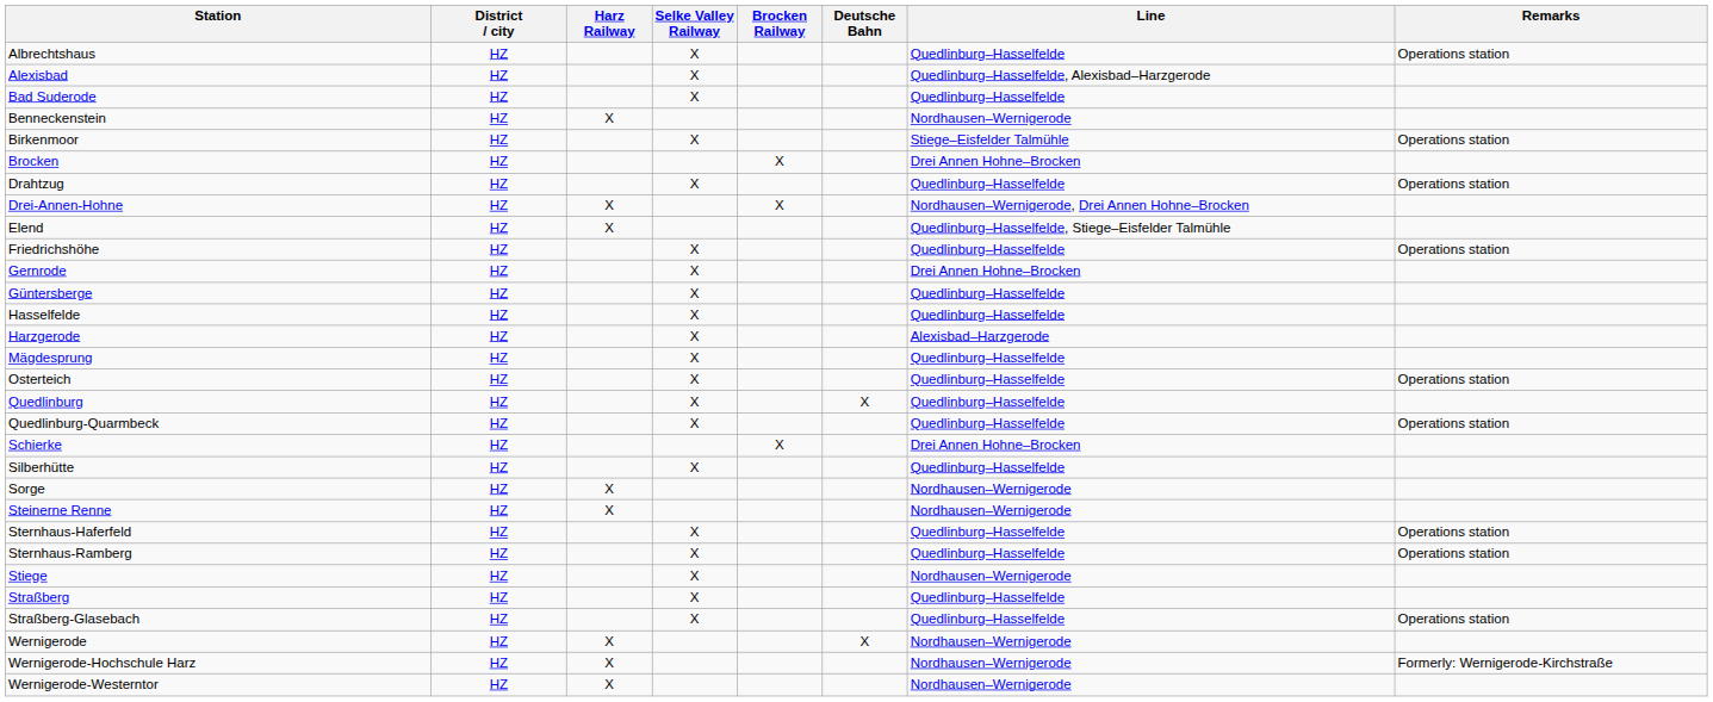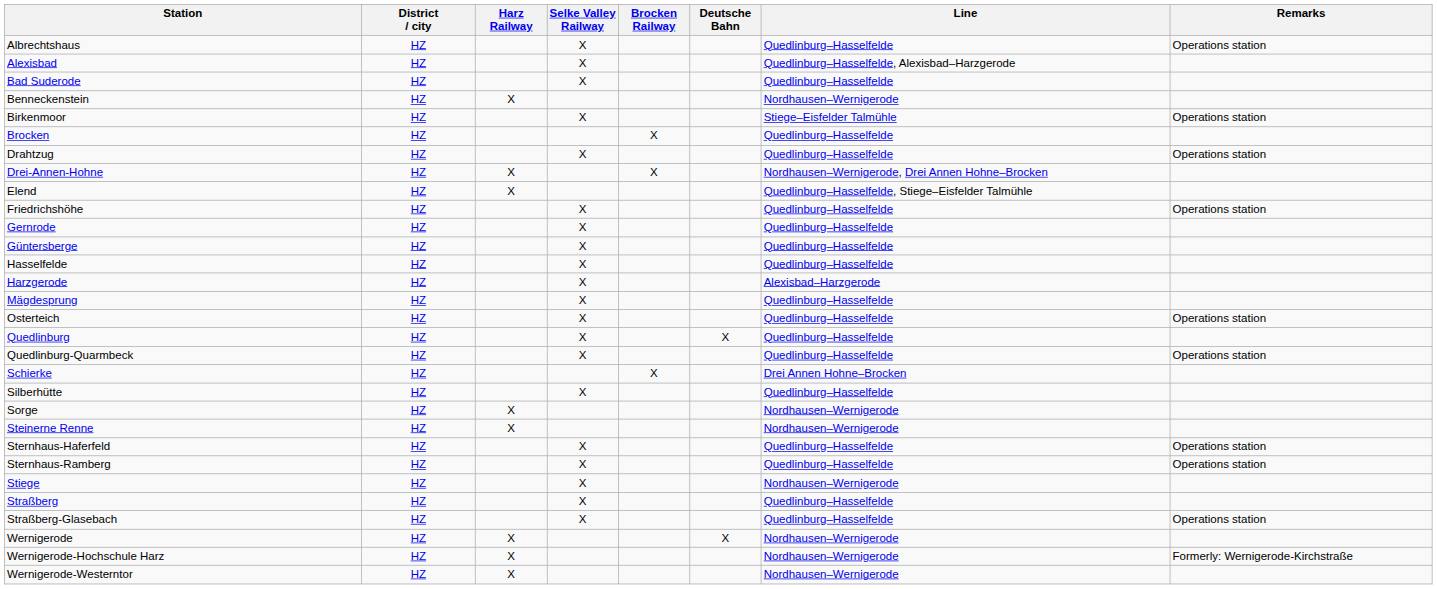Brocken | Line: Drei Annen Hohne–Brocken -> Quedlinburg–Hasselfelde
Gernrode | Line: Drei Annen Hohne–Brocken -> Quedlinburg–Hasselfelde
